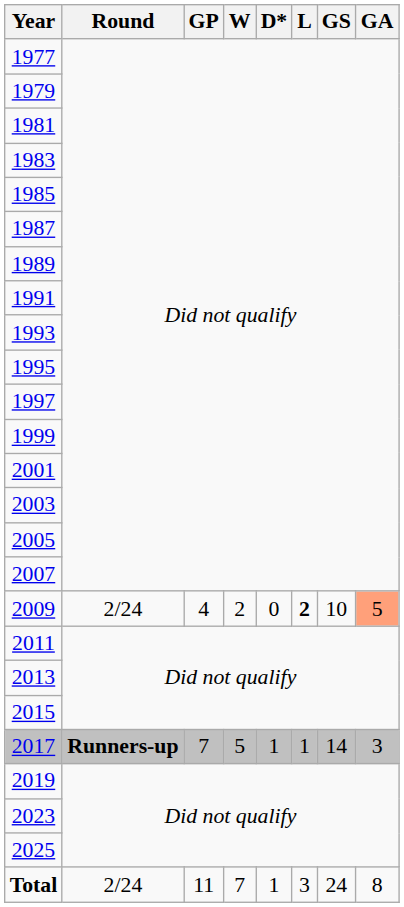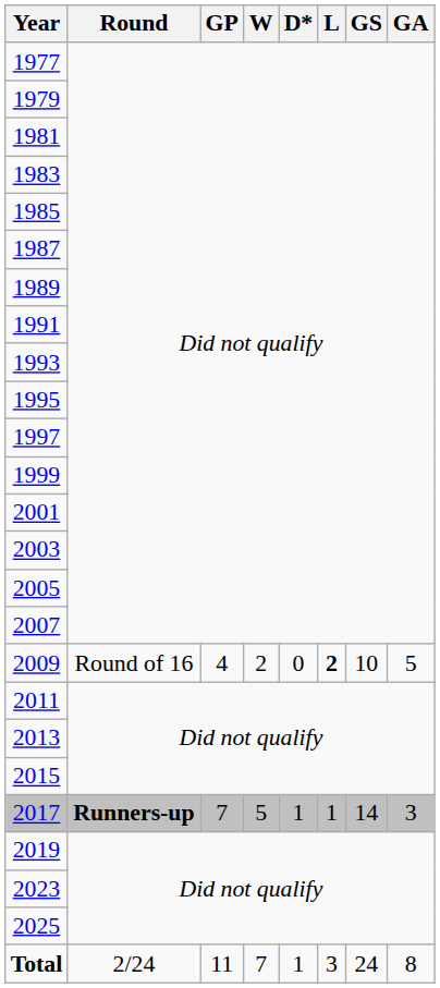2009 | Round: 2/24 -> Round of 16
2009 | GA: lightsalmon background -> no background
